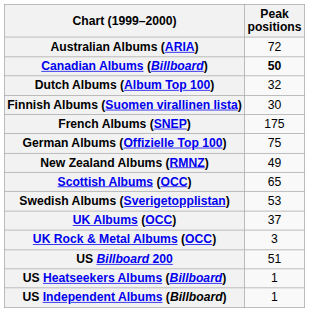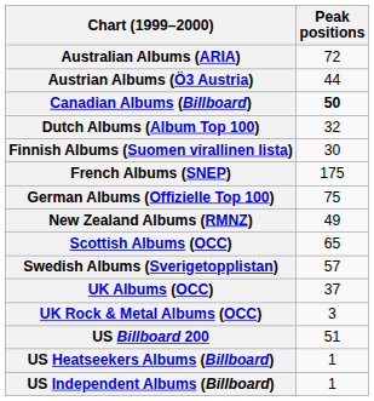+ row: Austrian Albums (Ö3 Austria) | 44
Swedish Albums (Sverigetopplistan) | Peak positions: 53 -> 57
